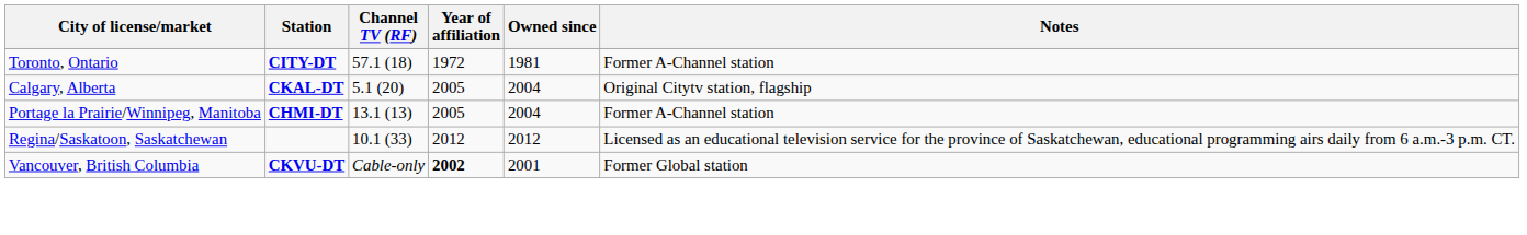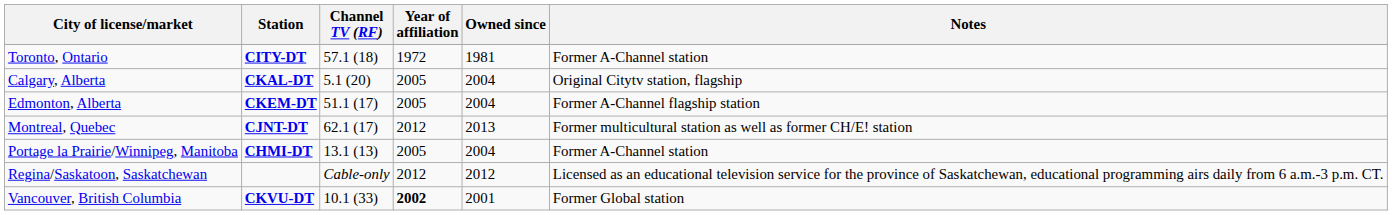+ row: Edmonton, Alberta | CKEM-DT | 51.1 (17) | 2005 | 2004 | Former A-Channel flagship station
+ row: Montreal, Quebec | CJNT-DT | 62.1 (17) | 2012 | 2013 | Former multicultural station as well as former CH/E! station
Regina/Saskatoon, Saskatchewan | Channel TV (RF): 10.1 (33) -> Cable-only
Vancouver, British Columbia | Channel TV (RF): Cable-only -> 10.1 (33)
